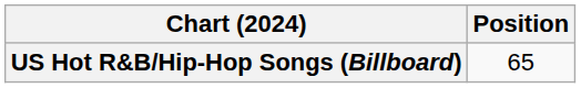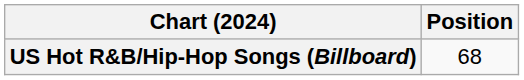US Hot R&B/Hip-Hop Songs (Billboard) | Position: 65 -> 68
